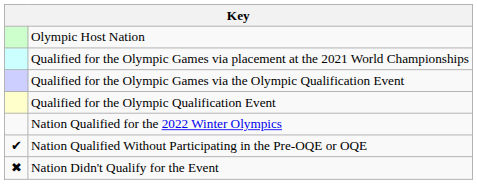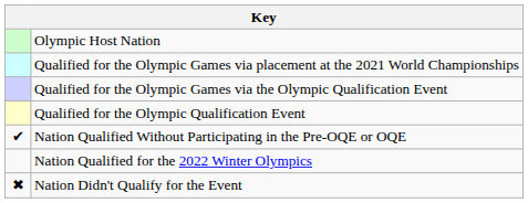rows swapped: Nation Qualified for the 2022 Winter Olympics <-> Nation Qualified Without Participating in the Pre-OQE or OQE
